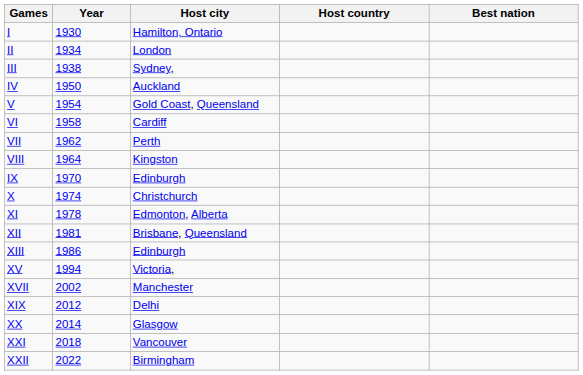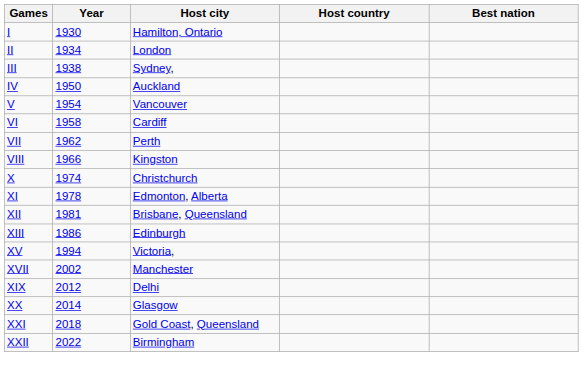V | Host city: Gold Coast, Queensland -> Vancouver
VIII | Year: 1964 -> 1966
- row: IX | 1970 | Edinburgh
XXI | Host city: Vancouver -> Gold Coast, Queensland
